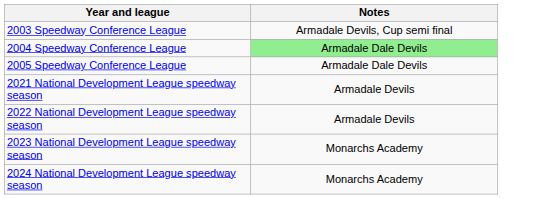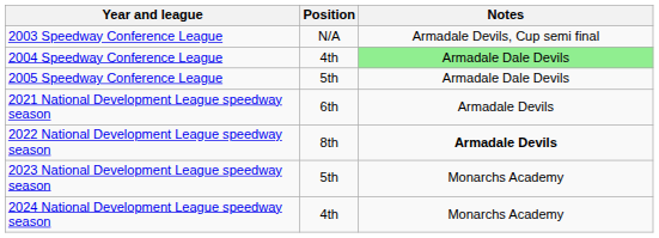+ column: Position | N/A | 4th | 5th | 6th | 8th | 5th | 4th
2022 National Development League speedway season | Notes: normal -> bold
